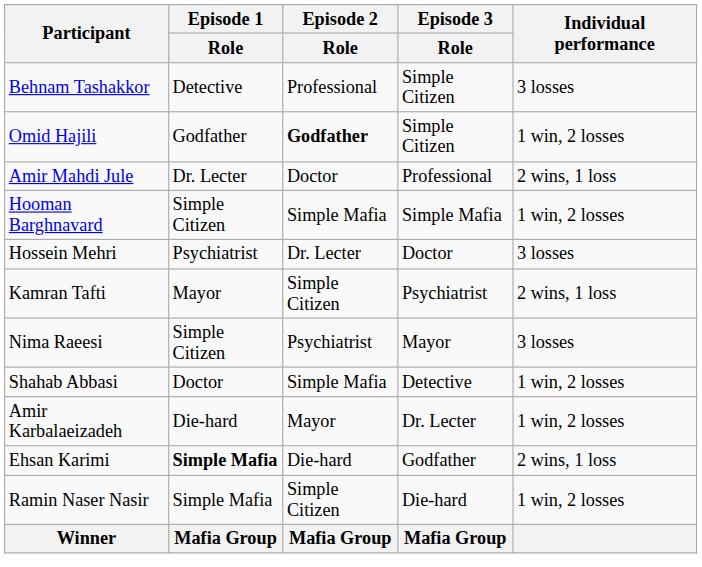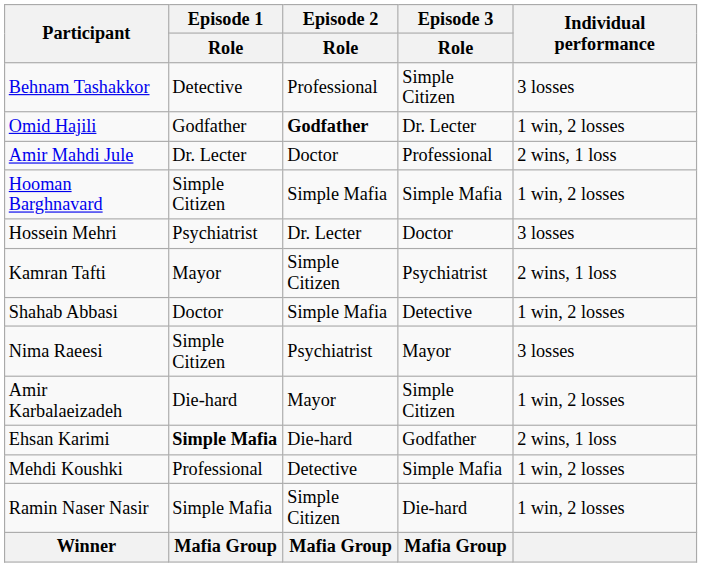Omid Hajili | Episode 3 / Role: Simple Citizen -> Dr. Lecter
rows swapped: Nima Raeesi <-> Shahab Abbasi
Amir Karbalaeizadeh | Episode 3 / Role: Dr. Lecter -> Simple Citizen
+ row: Mehdi Koushki | Professional | Detective | Simple Mafia | 1 win, 2 losses
